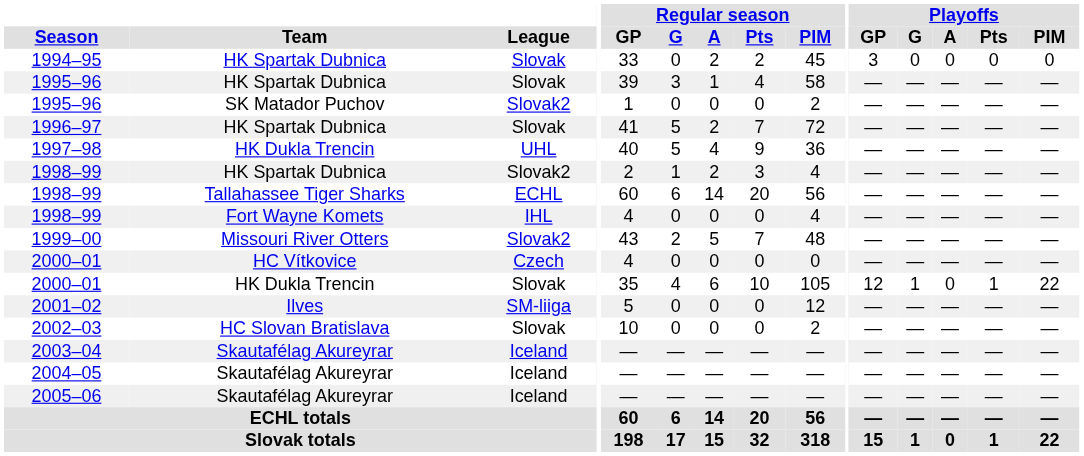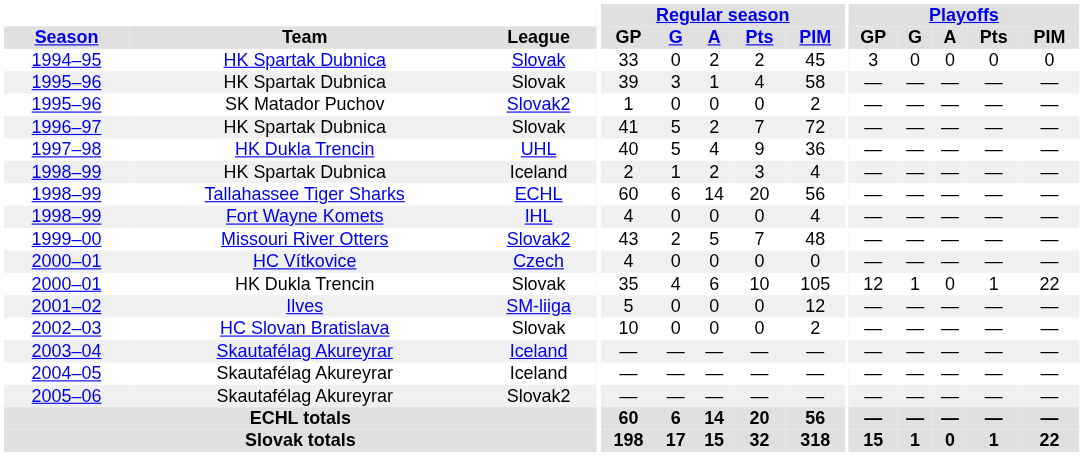1998–99 / HK Spartak Dubnica | League: Slovak2 -> Iceland
2005–06 | League: Iceland -> Slovak2
